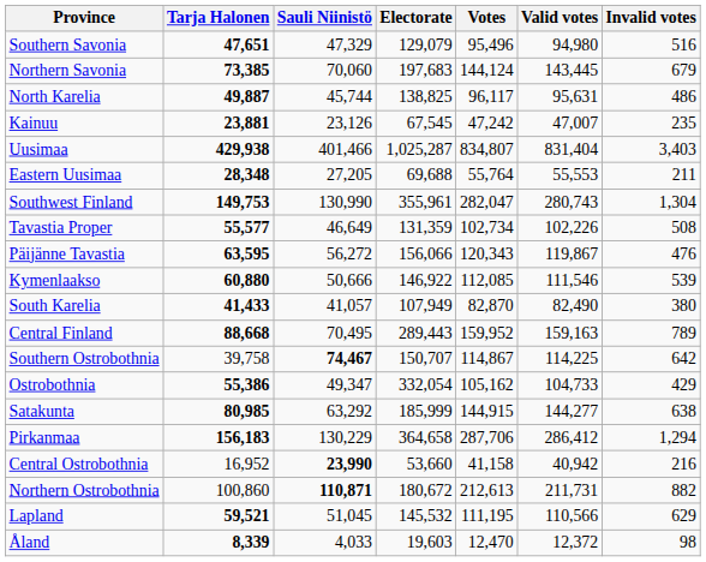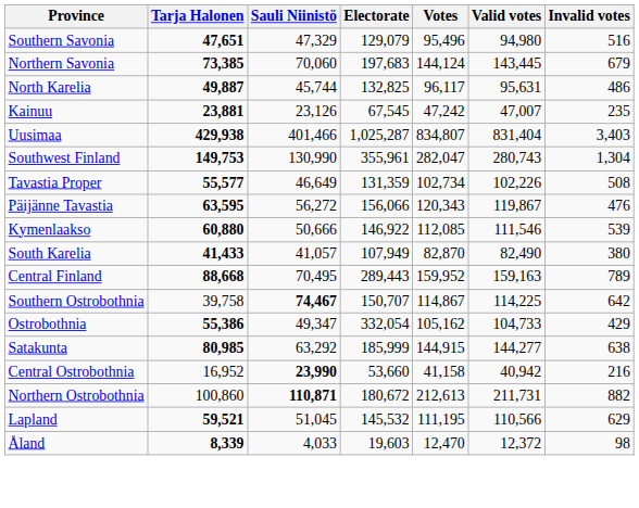North Karelia | Electorate: 138,825 -> 132,825
- row: Eastern Uusimaa | 28,348 | 27,205 | 69,688 | 55,764 | 55,553 | 211
- row: Pirkanmaa | 156,183 | 130,229 | 364,658 | 287,706 | 286,412 | 1,294
